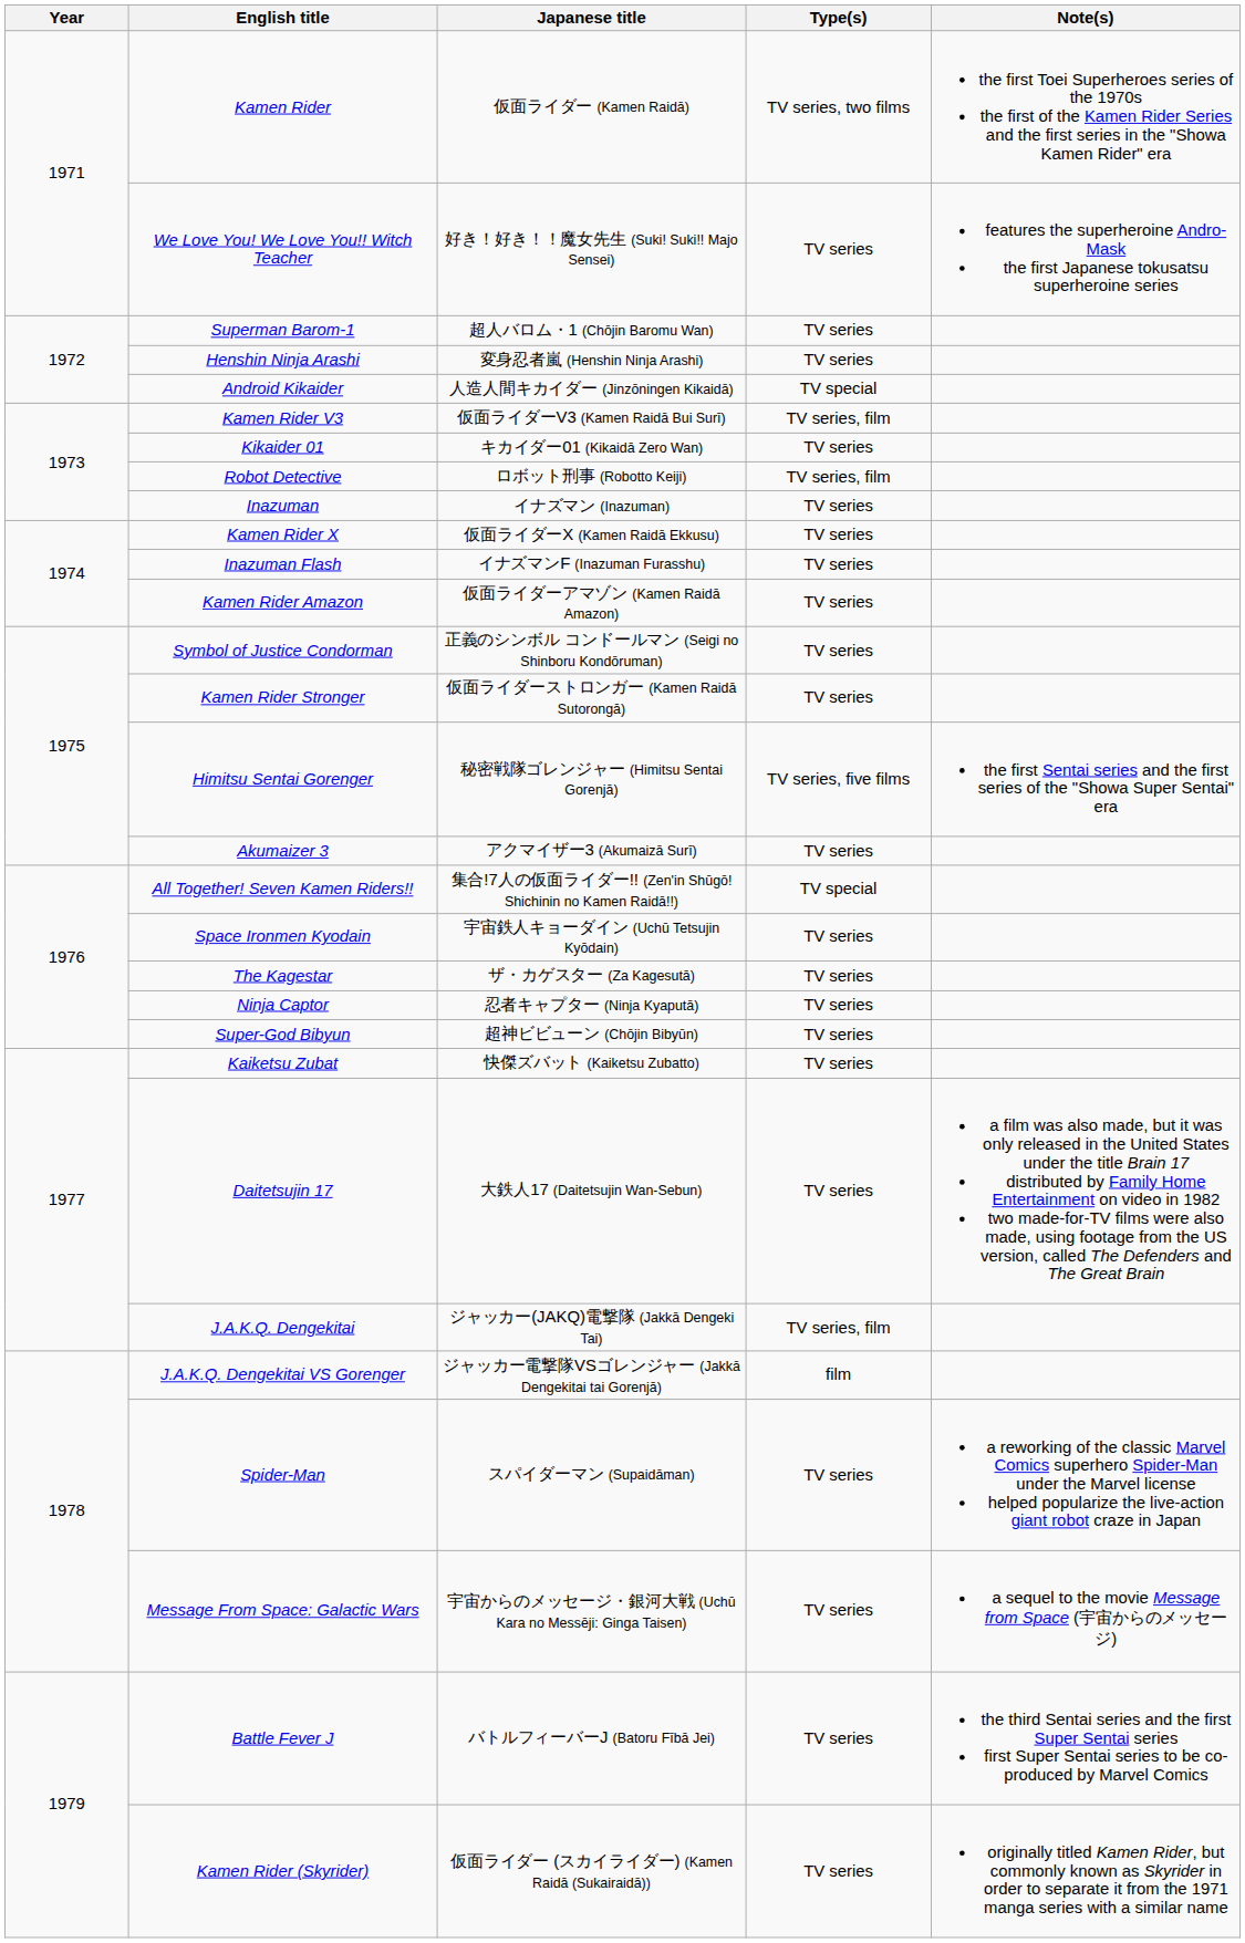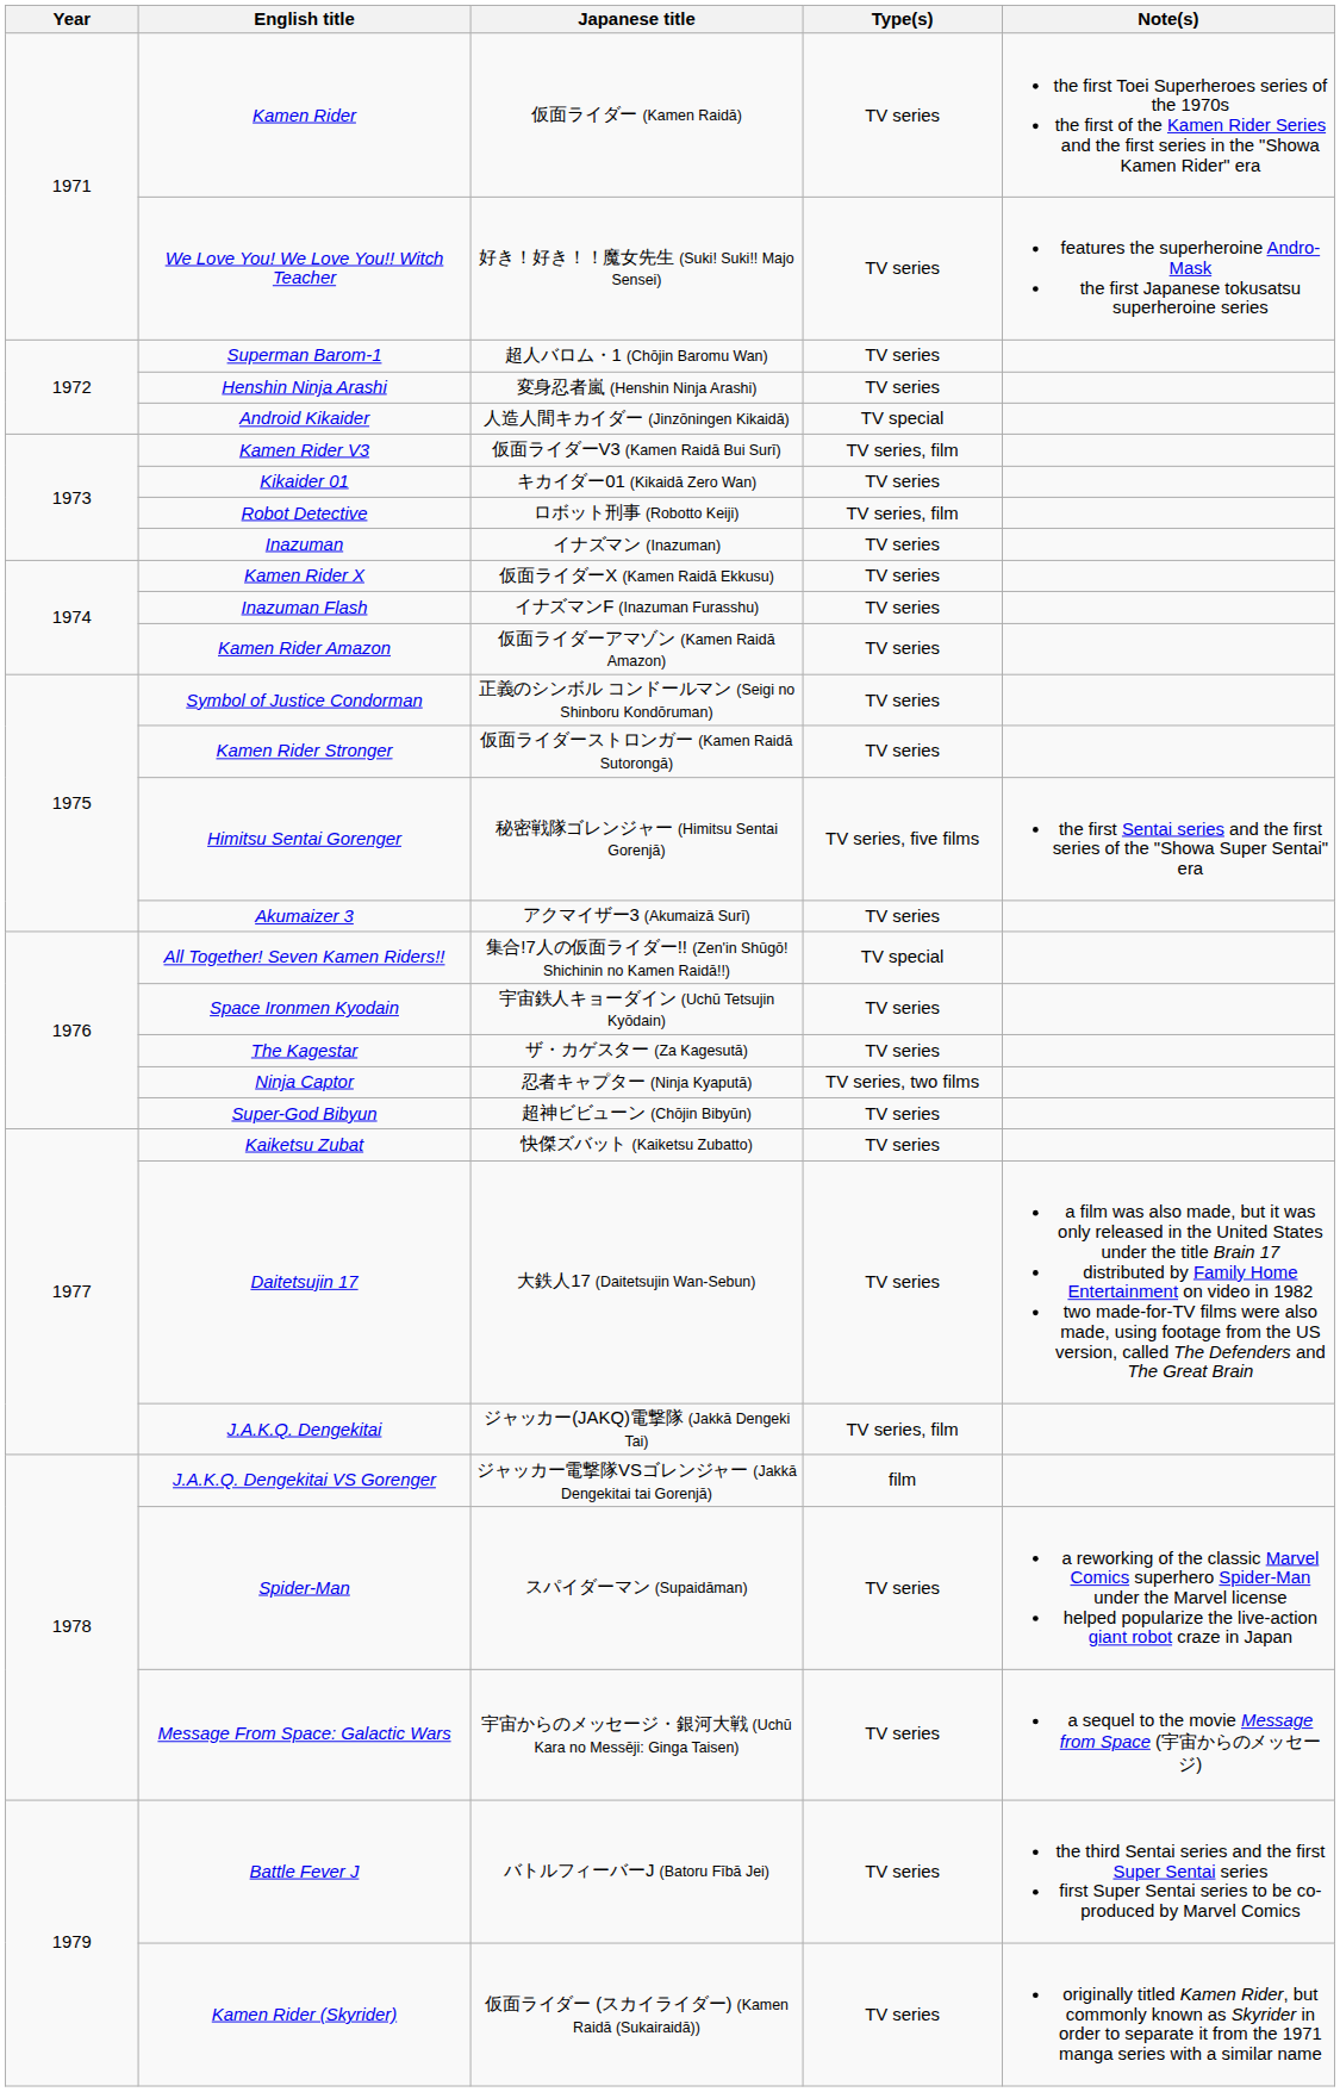Kamen Rider | Type(s): TV series, two films -> TV series
Ninja Captor | Type(s): TV series -> TV series, two films
